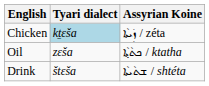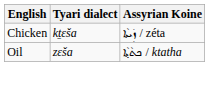Chicken | Tyari dialect: lightblue background -> no background
- row: Drink | štεša | ܫܬܵܝܬܵܐ / shtéta
